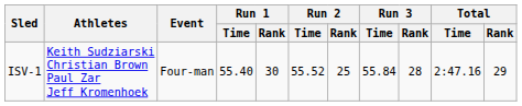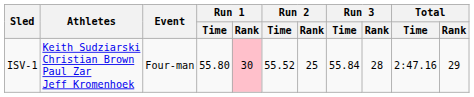ISV-1 | Run 1 / Time: 55.40 -> 55.80
ISV-1 | Run 1 / Rank: no background -> pink background
